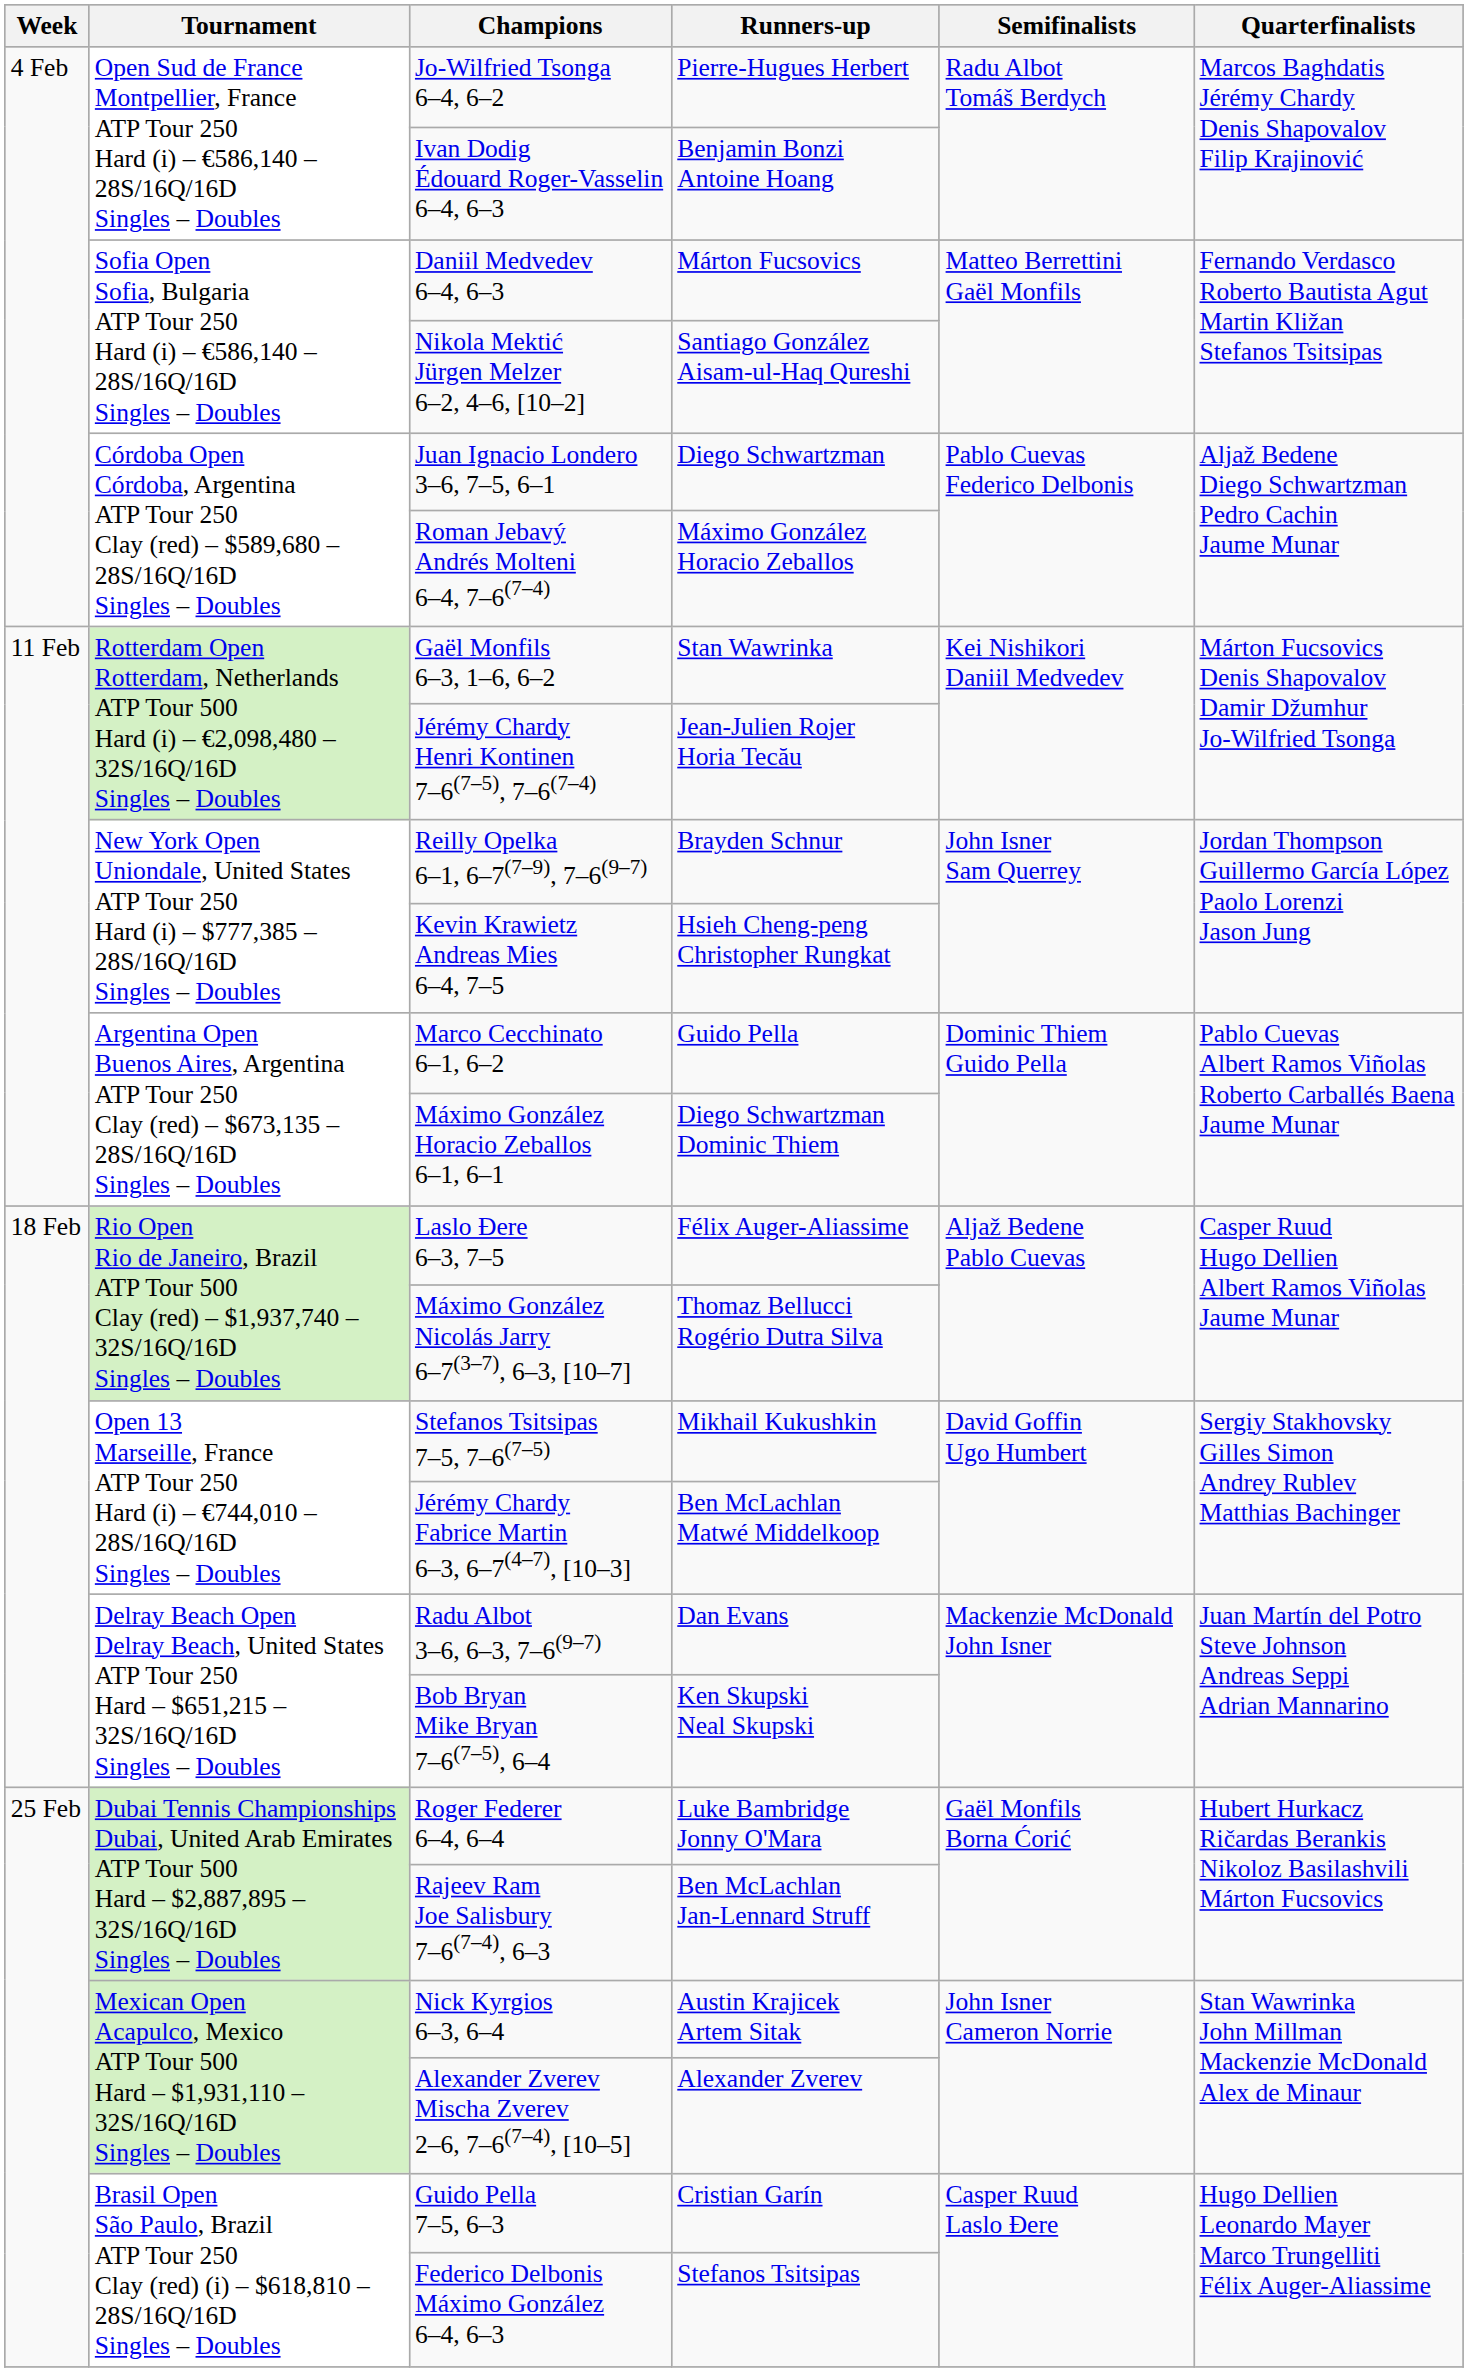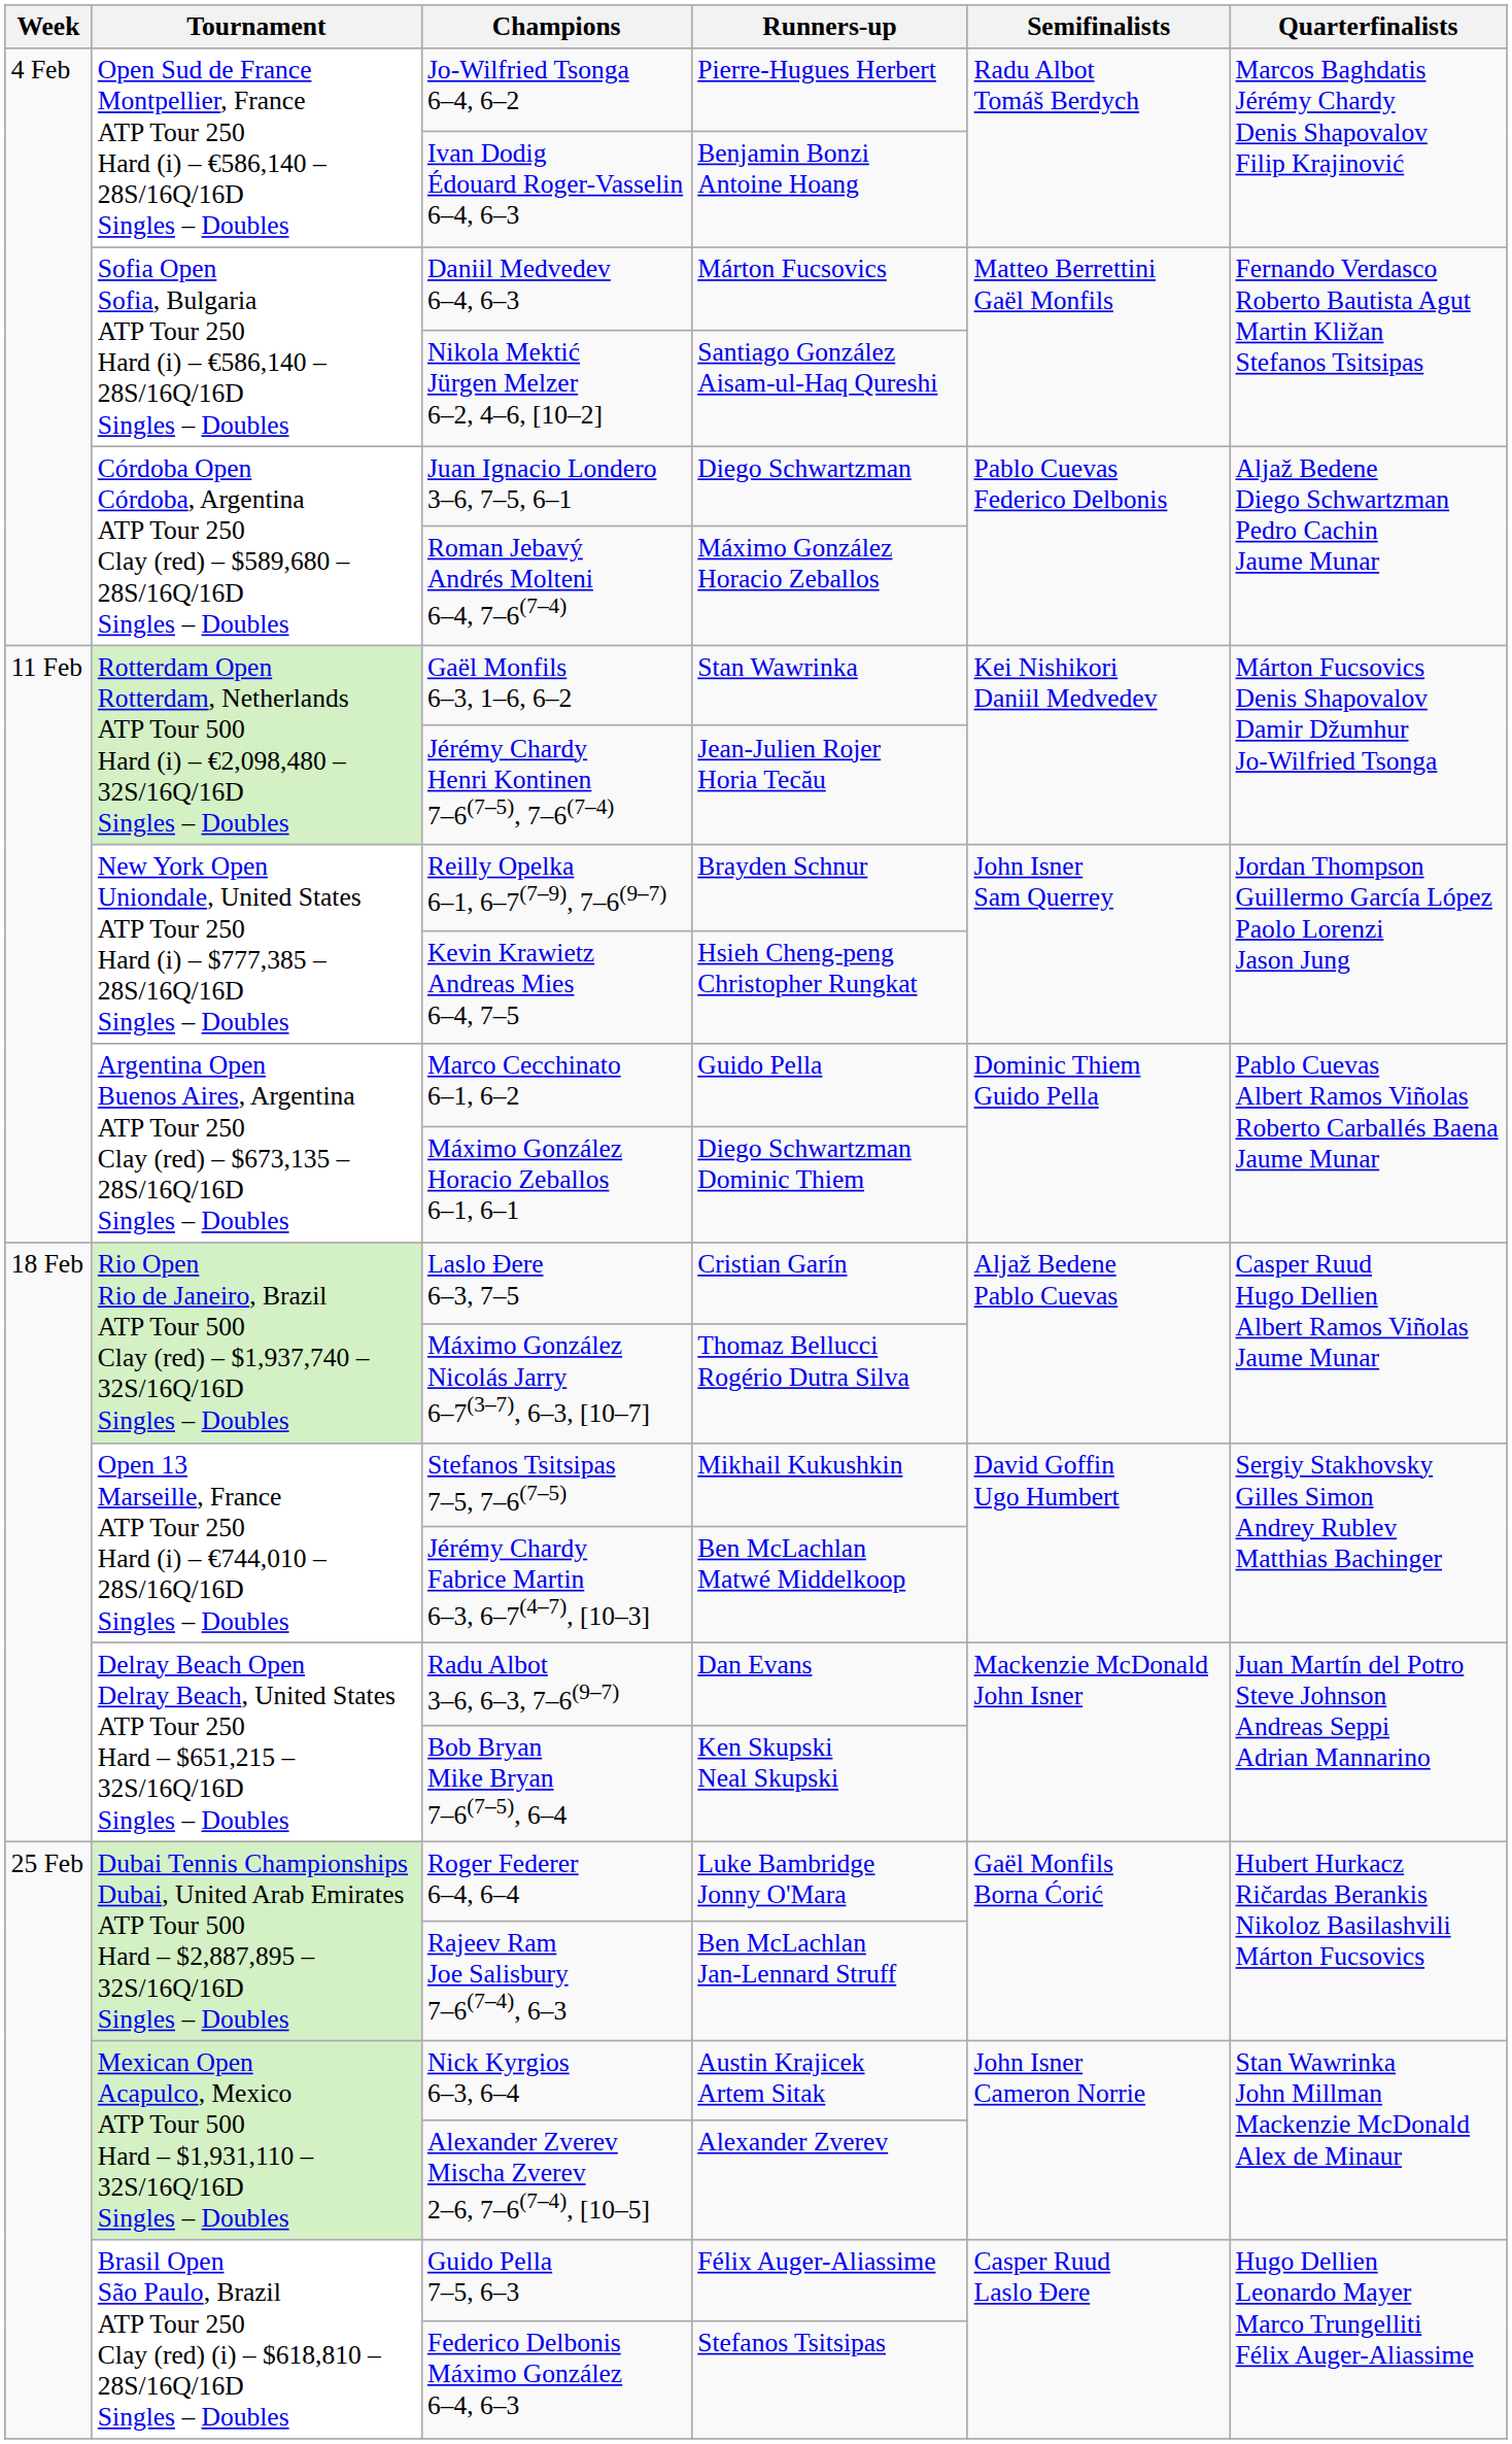Laslo Đere 6–3, 7–5 | Runners-up: Félix Auger-Aliassime -> Cristian Garín
Guido Pella 7–5, 6–3 | Runners-up: Cristian Garín -> Félix Auger-Aliassime
